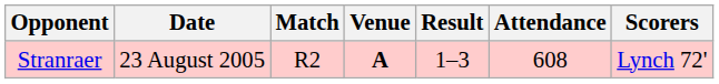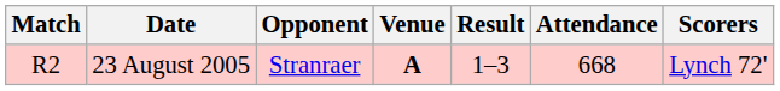columns swapped: Match <-> Opponent
23 August 2005 | Attendance: 608 -> 668
